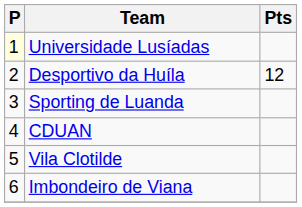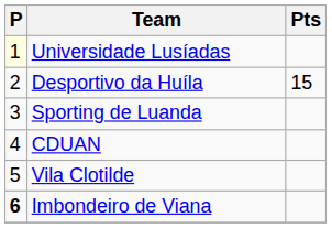Desportivo da Huíla | Pts: 12 -> 15
Imbondeiro de Viana | P: normal -> bold
